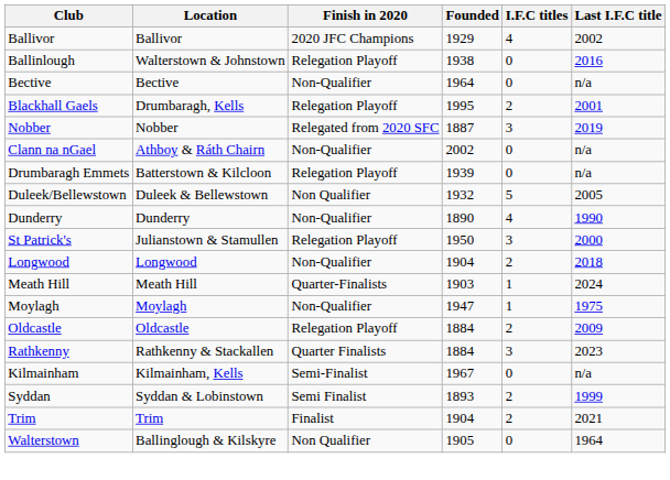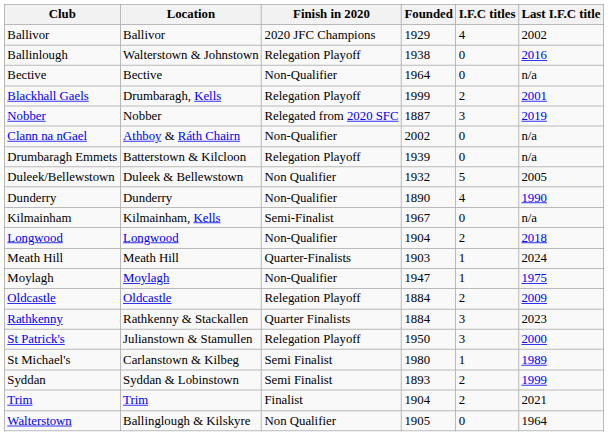Blackhall Gaels | Founded: 1995 -> 1999
rows swapped: Kilmainham <-> St Patrick's
+ row: St Michael's | Carlanstown & Kilbeg | Semi Finalist | 1980 | 1 | 1989
